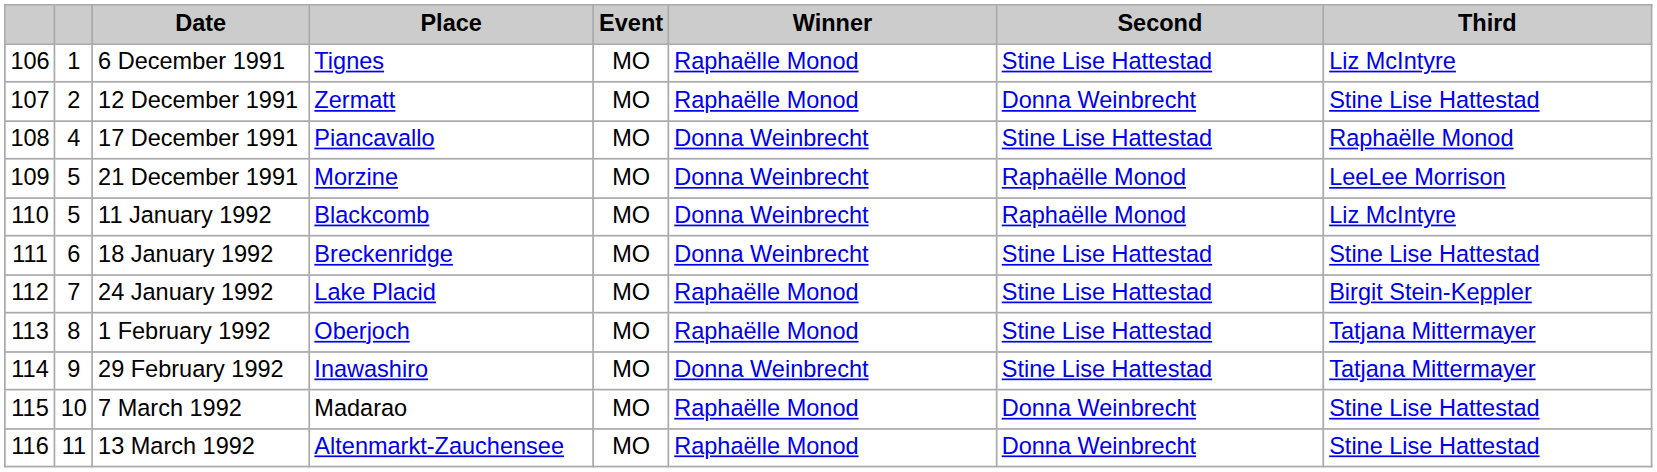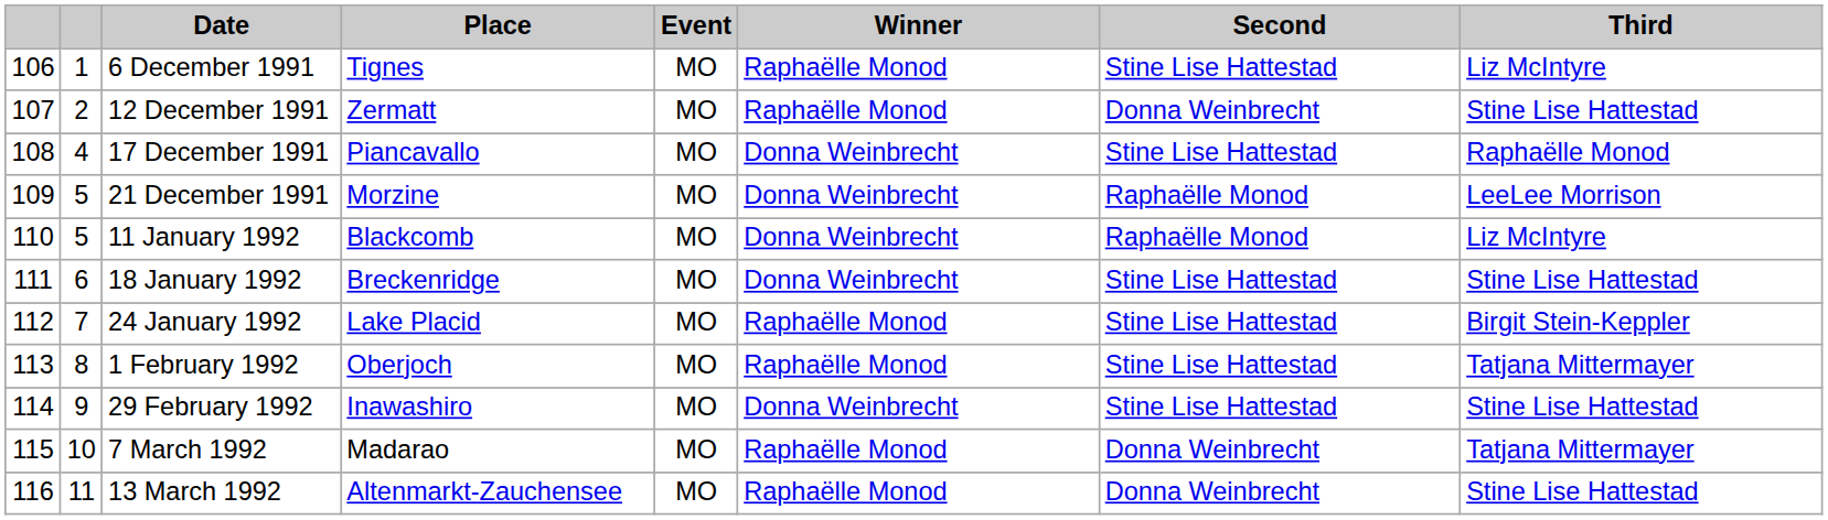29 February 1992 | Third: Tatjana Mittermayer -> Stine Lise Hattestad
7 March 1992 | Third: Stine Lise Hattestad -> Tatjana Mittermayer
